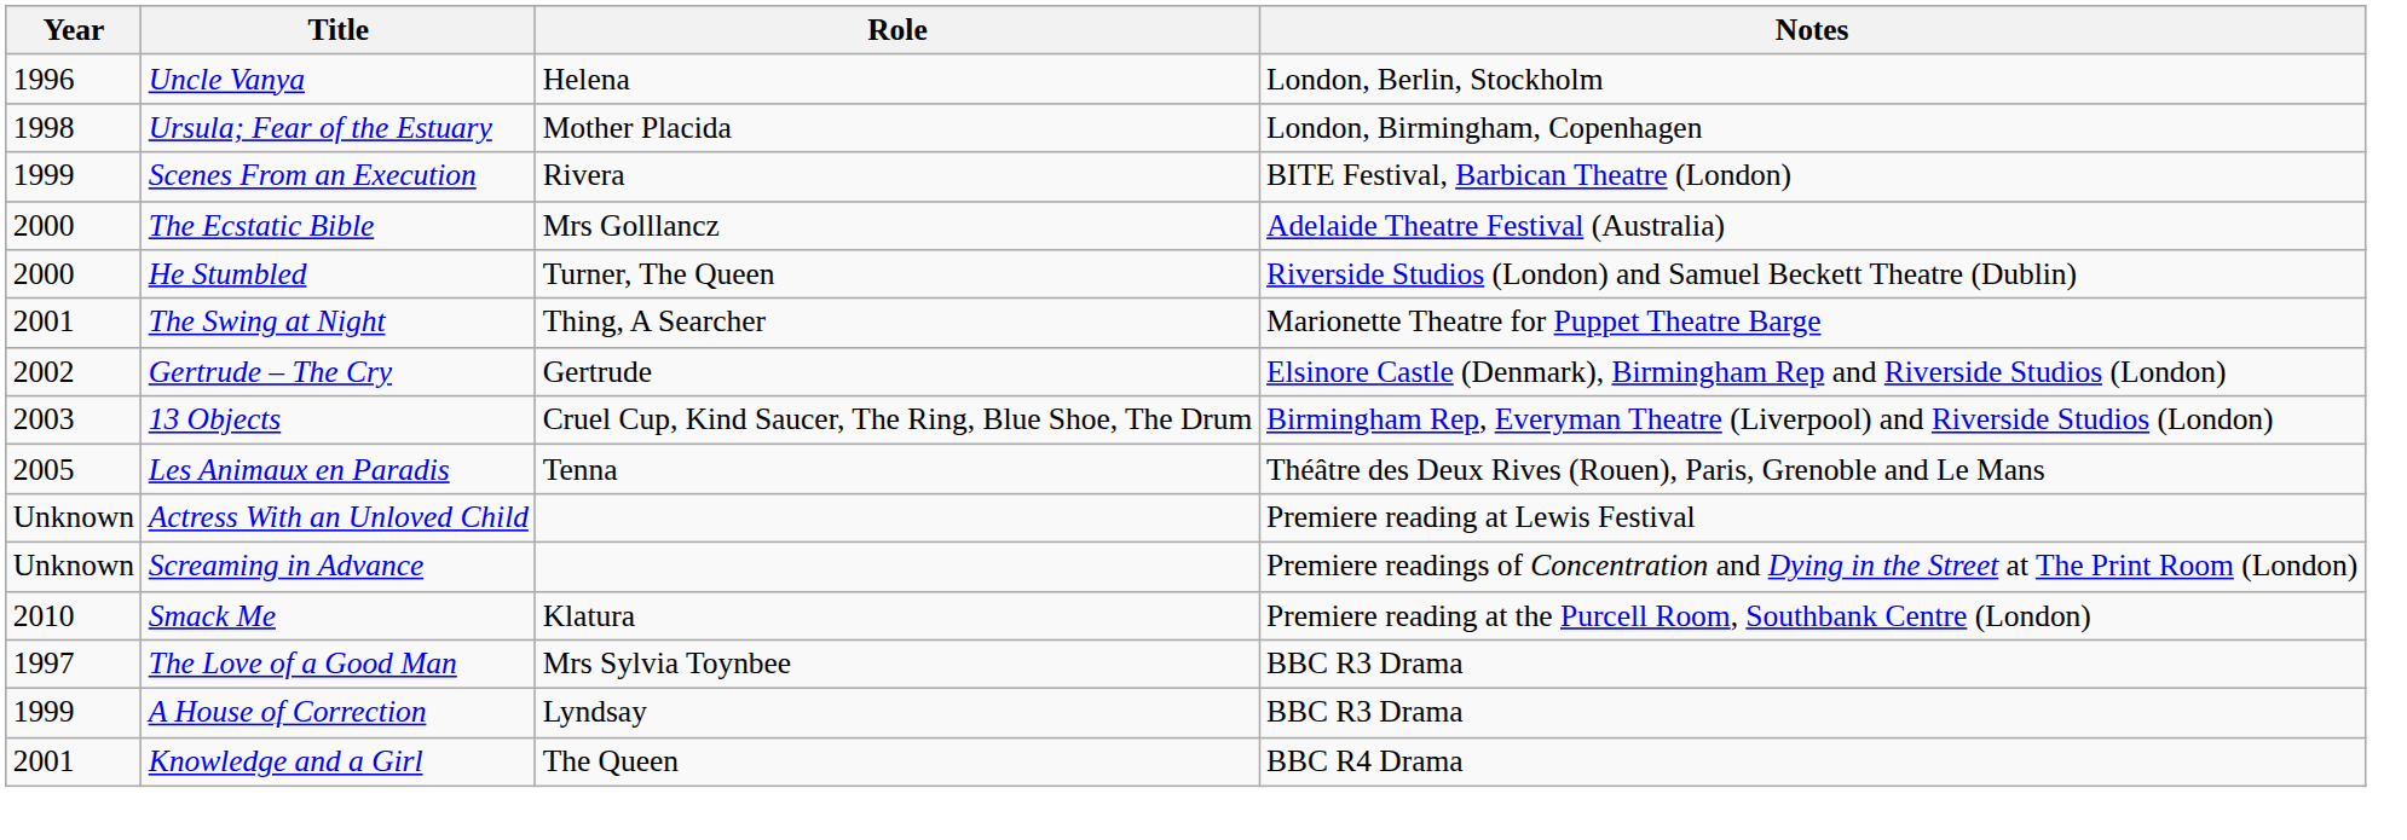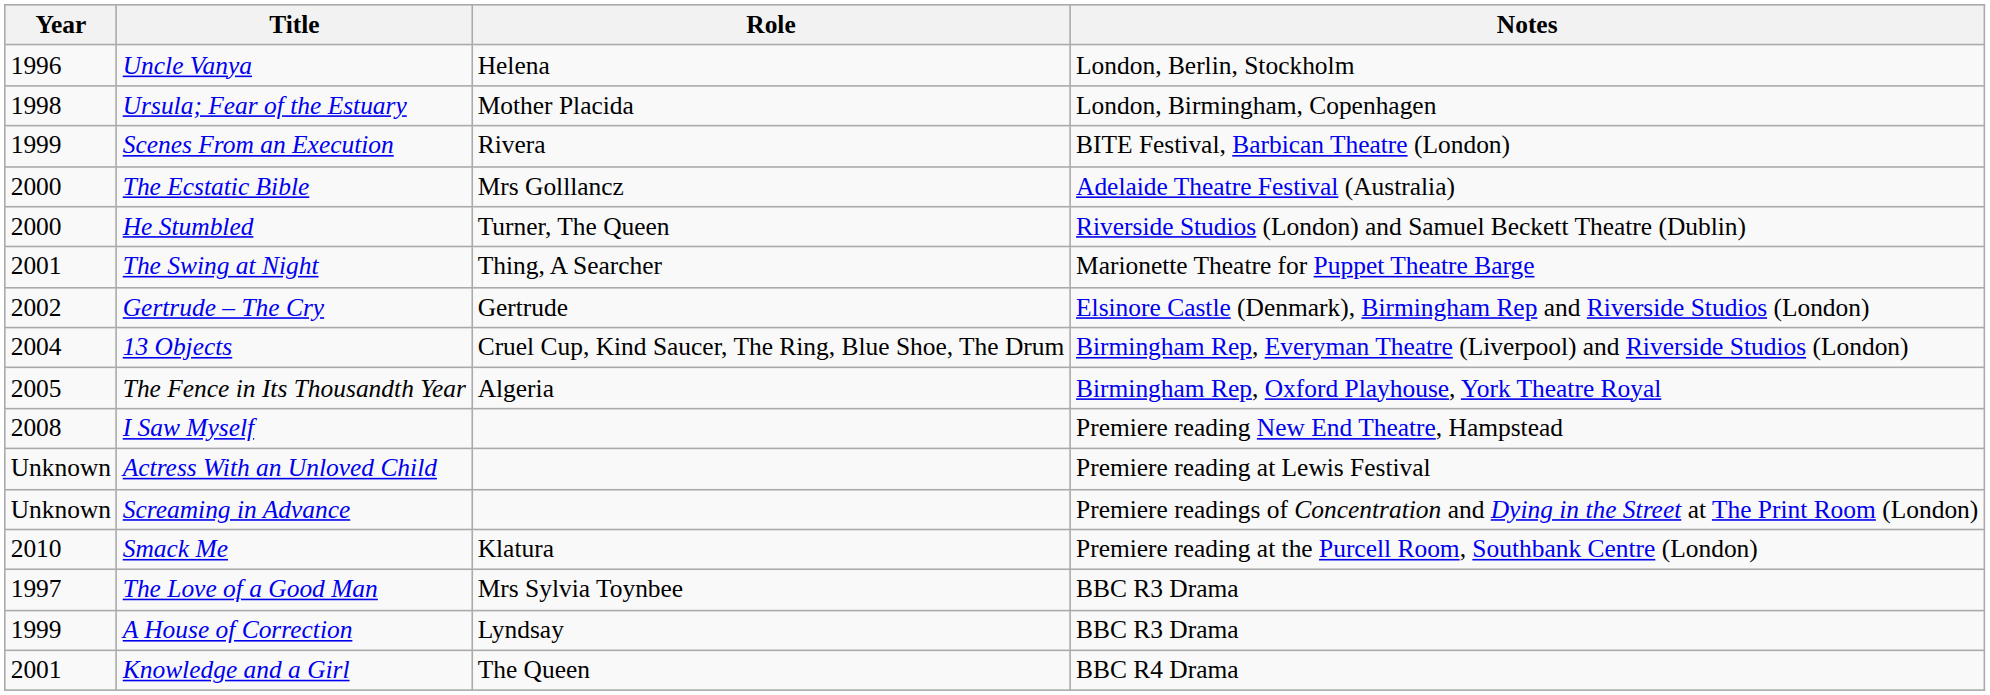13 Objects | Year: 2003 -> 2004
+ row: 2005 | The Fence in Its Thousandth Year | Algeria | Birmingham Rep, Oxford Playhouse, York Theatre Royal
- row: 2005 | Les Animaux en Paradis | Tenna | Théâtre des Deux Rives (Rouen), Paris, Grenoble and Le Mans
+ row: 2008 | I Saw Myself | Premiere reading New End Theatre, Hampstead
